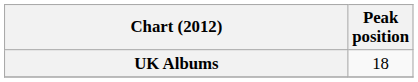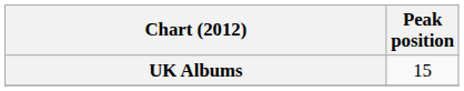UK Albums | Peak position: 18 -> 15
